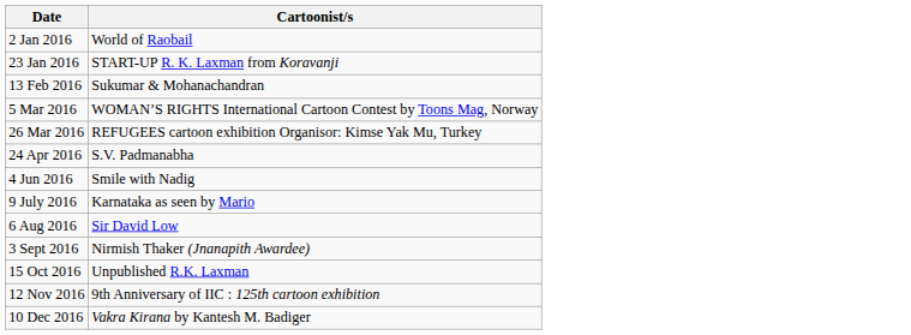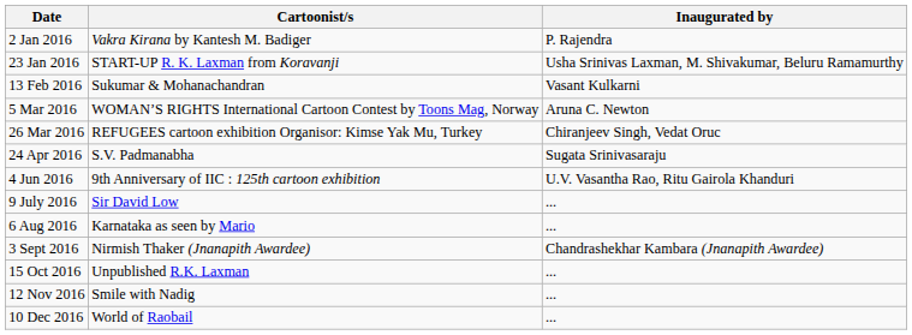+ column: Inaugurated by | P. Rajendra | Usha Srinivas Laxman, M. Shivakumar, Beluru Ramamurthy | Vasant Kulkarni | Aruna C. Newton | Chiranjeev Singh, Vedat Oruc | Sugata Srinivasaraju | U.V. Vasantha Rao, Ritu Gairola Khanduri | ... | ... | Chandrashekhar Kambara (Jnanapith Awardee) | ... | ... | ...
2 Jan 2016 | Cartoonist/s: World of Raobail -> Vakra Kirana by Kantesh M. Badiger
4 Jun 2016 | Cartoonist/s: Smile with Nadig -> 9th Anniversary of IIC : 125th cartoon exhibition
9 July 2016 | Cartoonist/s: Karnataka as seen by Mario -> Sir David Low
6 Aug 2016 | Cartoonist/s: Sir David Low -> Karnataka as seen by Mario
12 Nov 2016 | Cartoonist/s: 9th Anniversary of IIC : 125th cartoon exhibition -> Smile with Nadig
10 Dec 2016 | Cartoonist/s: Vakra Kirana by Kantesh M. Badiger -> World of Raobail
